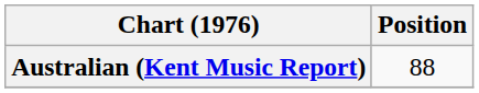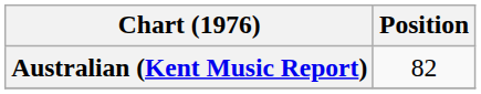Australian (Kent Music Report) | Position: 88 -> 82
